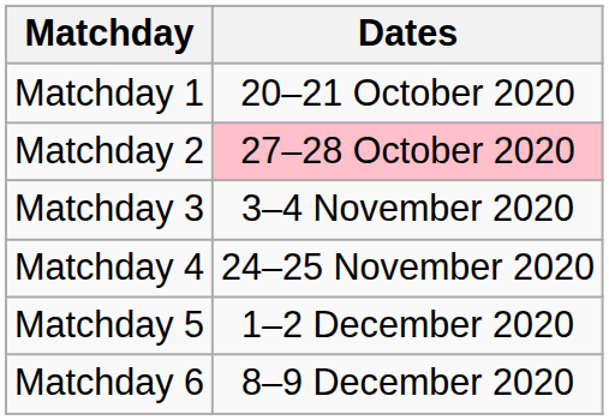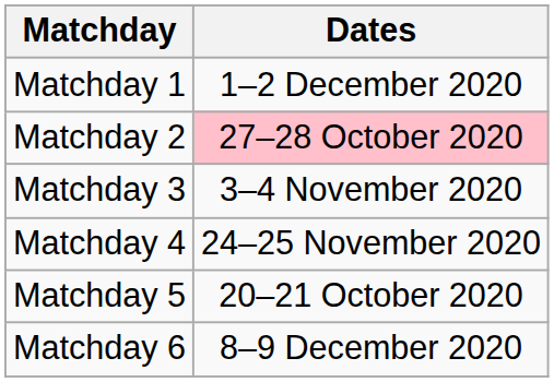Matchday 1 | Dates: 20–21 October 2020 -> 1–2 December 2020
Matchday 5 | Dates: 1–2 December 2020 -> 20–21 October 2020
